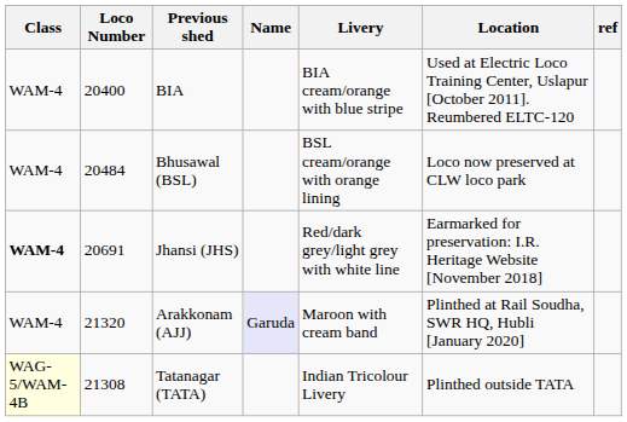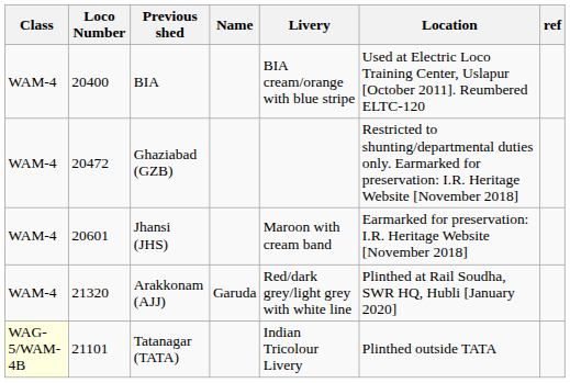+ row: WAM-4 | 20472 | Ghaziabad (GZB) | Restricted to shunting/departmental duties only. Earmarked for preservation: I.R. Heritage Website [November 2018]
- row: WAM-4 | 20484 | Bhusawal (BSL) | BSL cream/orange with orange lining | Loco now preserved at CLW loco park
Jhansi (JHS) | Class: bold -> normal
Jhansi (JHS) | Loco Number: 20691 -> 20601
Jhansi (JHS) | Livery: Red/dark grey/light grey with white line -> Maroon with cream band
Arakkonam (AJJ) | Name: lavender background -> no background
Arakkonam (AJJ) | Livery: Maroon with cream band -> Red/dark grey/light grey with white line
Tatanagar (TATA) | Loco Number: 21308 -> 21101
